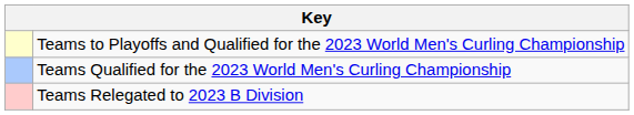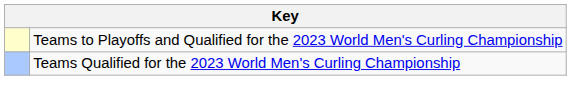- row: Teams Relegated to 2023 B Division
